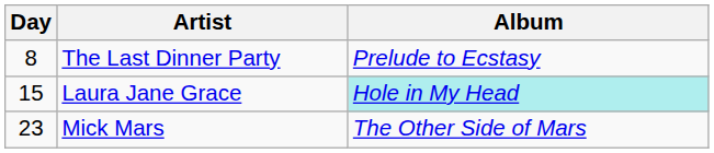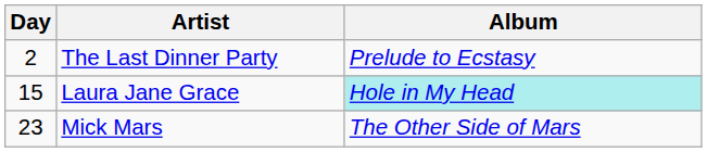The Last Dinner Party | Day: 8 -> 2
